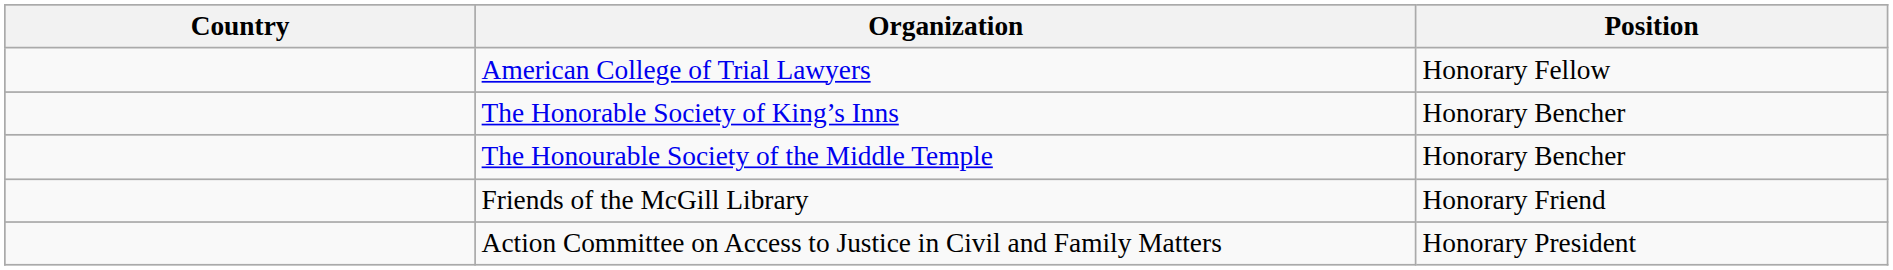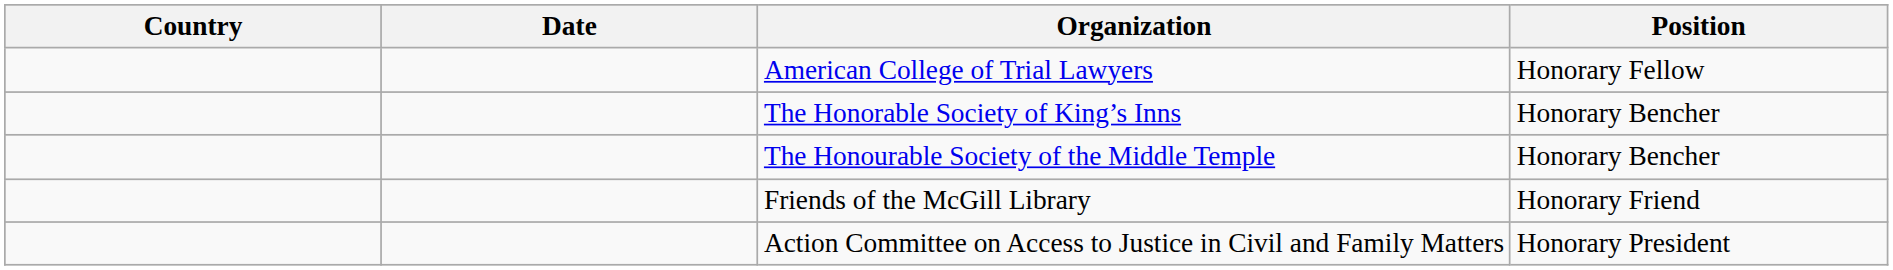+ column: Date
